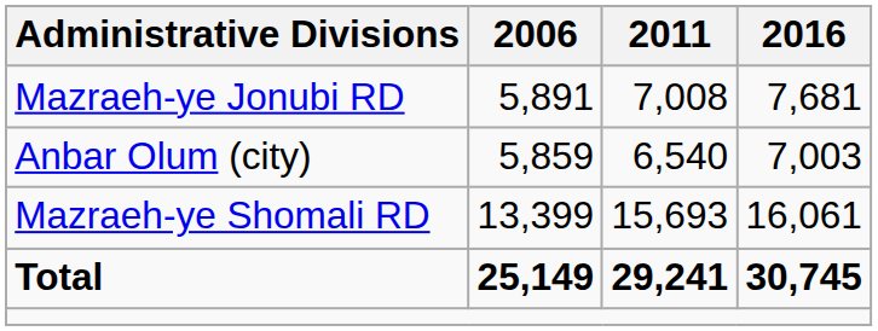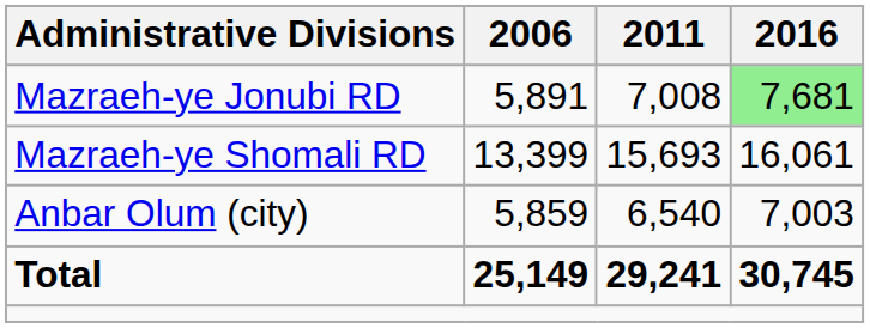Mazraeh-ye Jonubi RD | 2016: no background -> lightgreen background
rows swapped: Mazraeh-ye Shomali RD <-> Anbar Olum (city)
